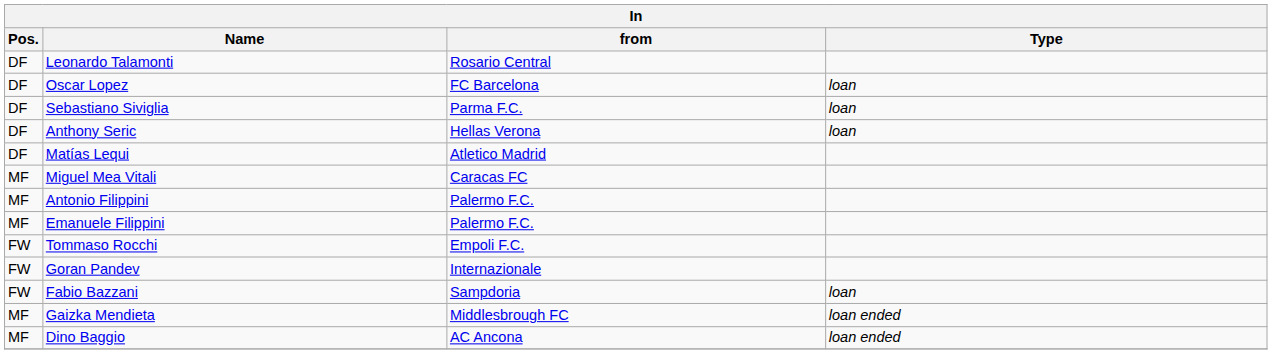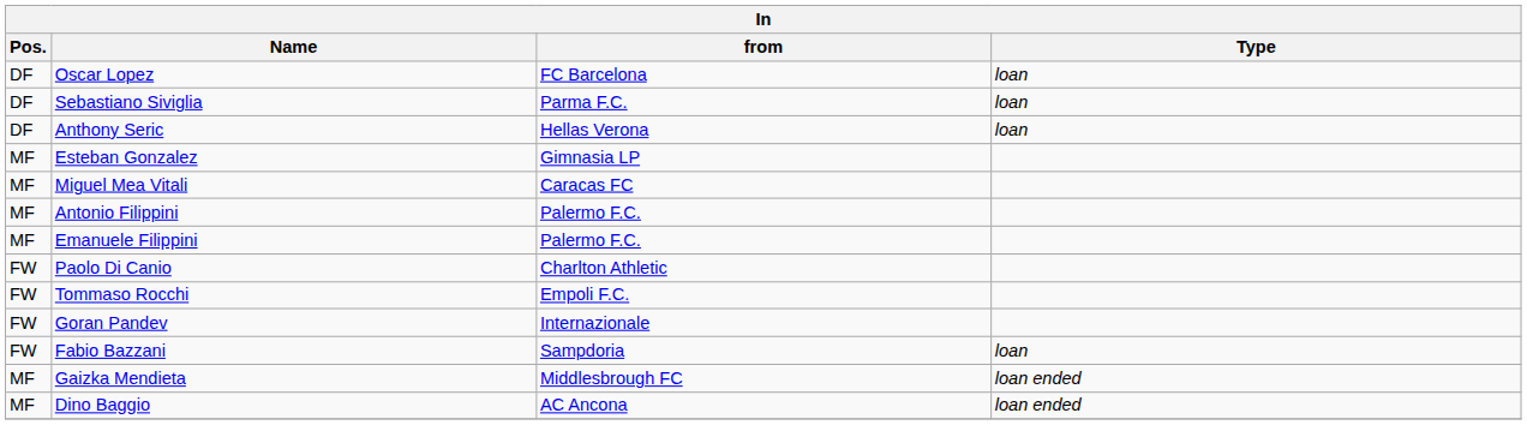- row: DF | Leonardo Talamonti | Rosario Central
- row: DF | Matías Lequi | Atletico Madrid
+ row: MF | Esteban Gonzalez | Gimnasia LP
+ row: FW | Paolo Di Canio | Charlton Athletic
